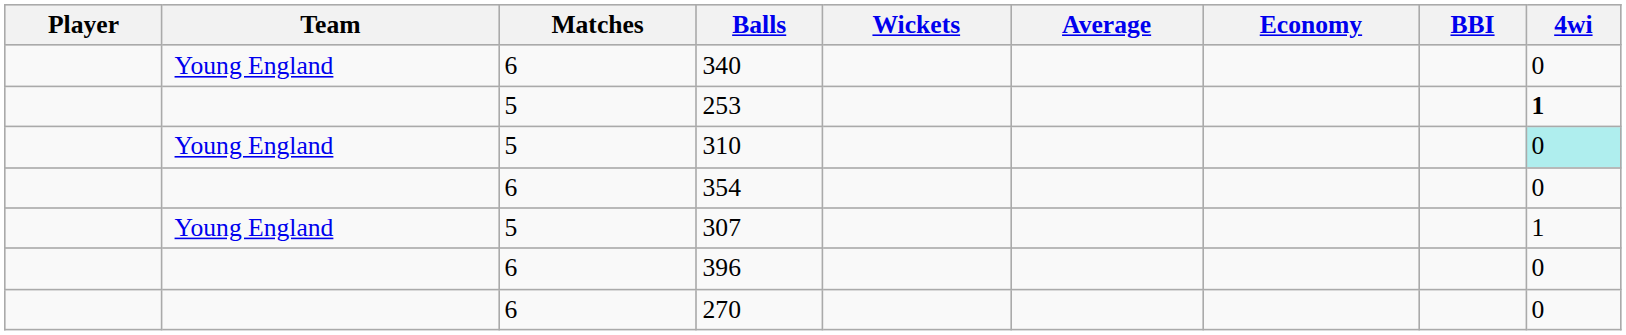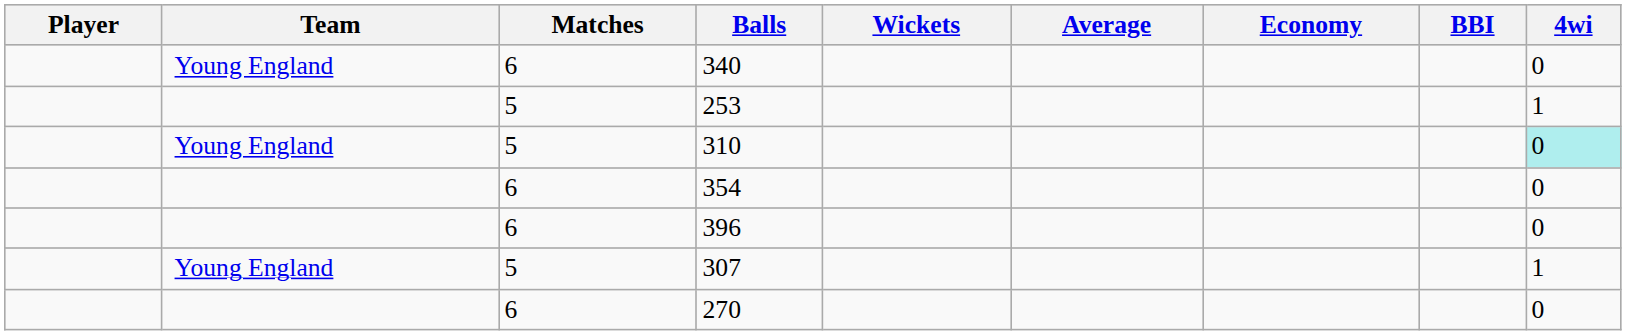253 | 4wi: bold -> normal
rows swapped: 307 <-> 396
